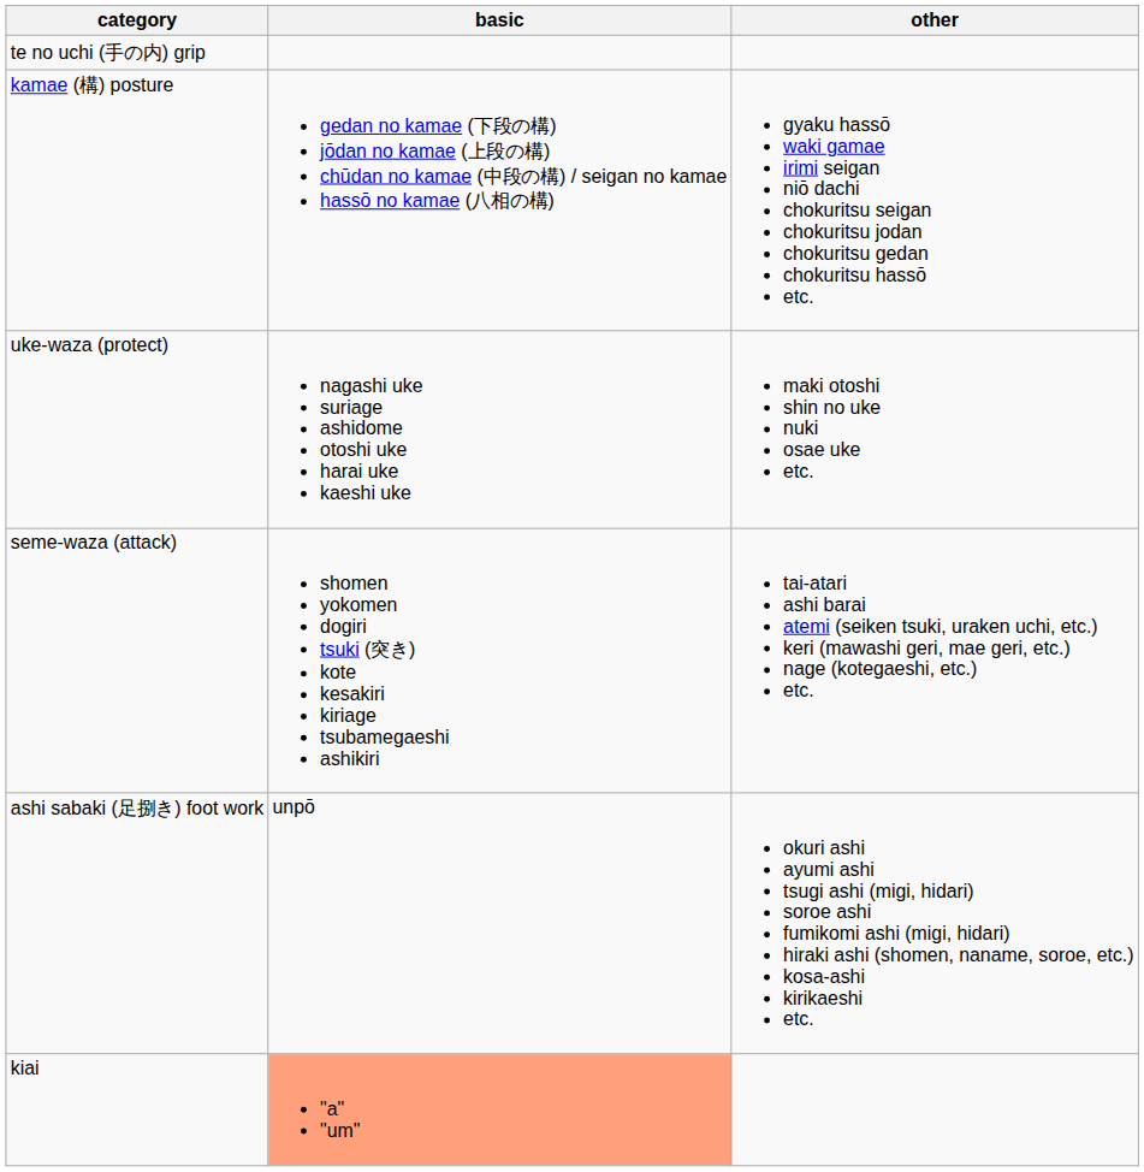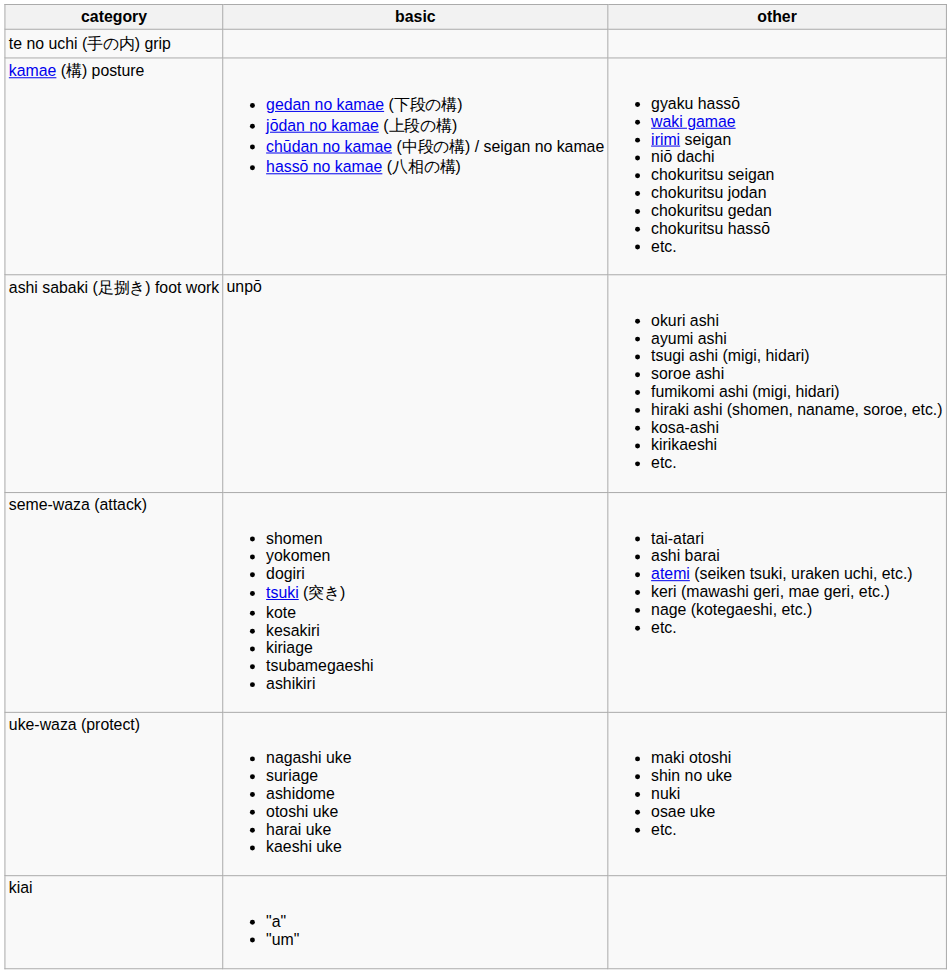rows swapped: ashi sabaki (足捌き) foot work <-> uke-waza (protect)
kiai | basic: lightsalmon background -> no background
